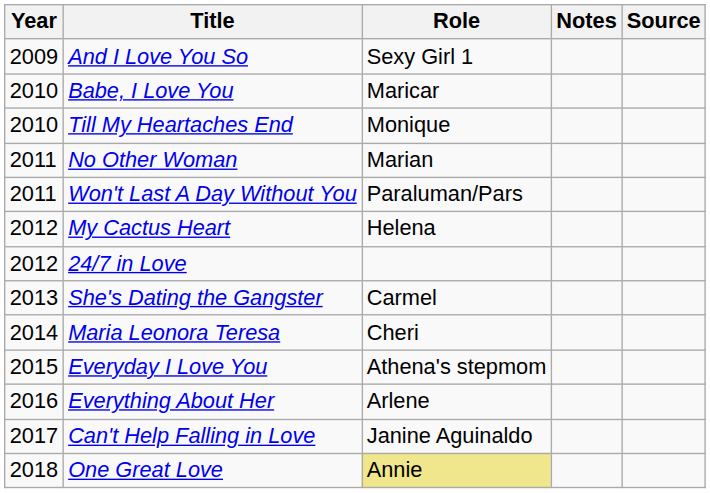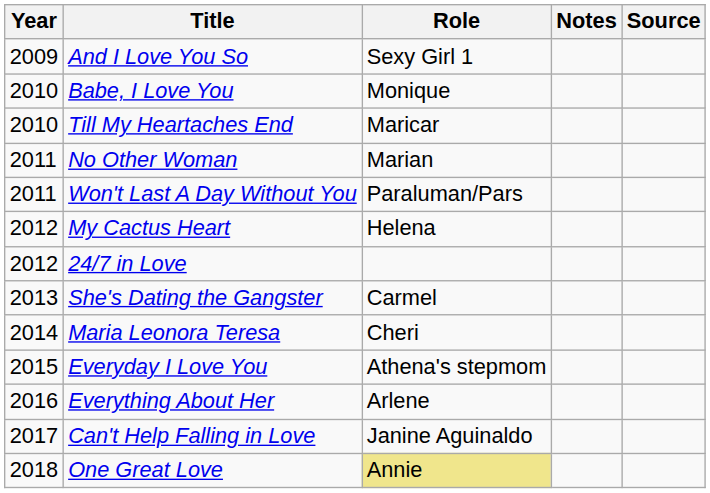Babe, I Love You | Role: Maricar -> Monique
Till My Heartaches End | Role: Monique -> Maricar
